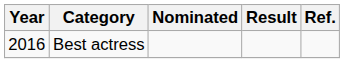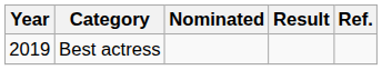Best actress | Year: 2016 -> 2019
